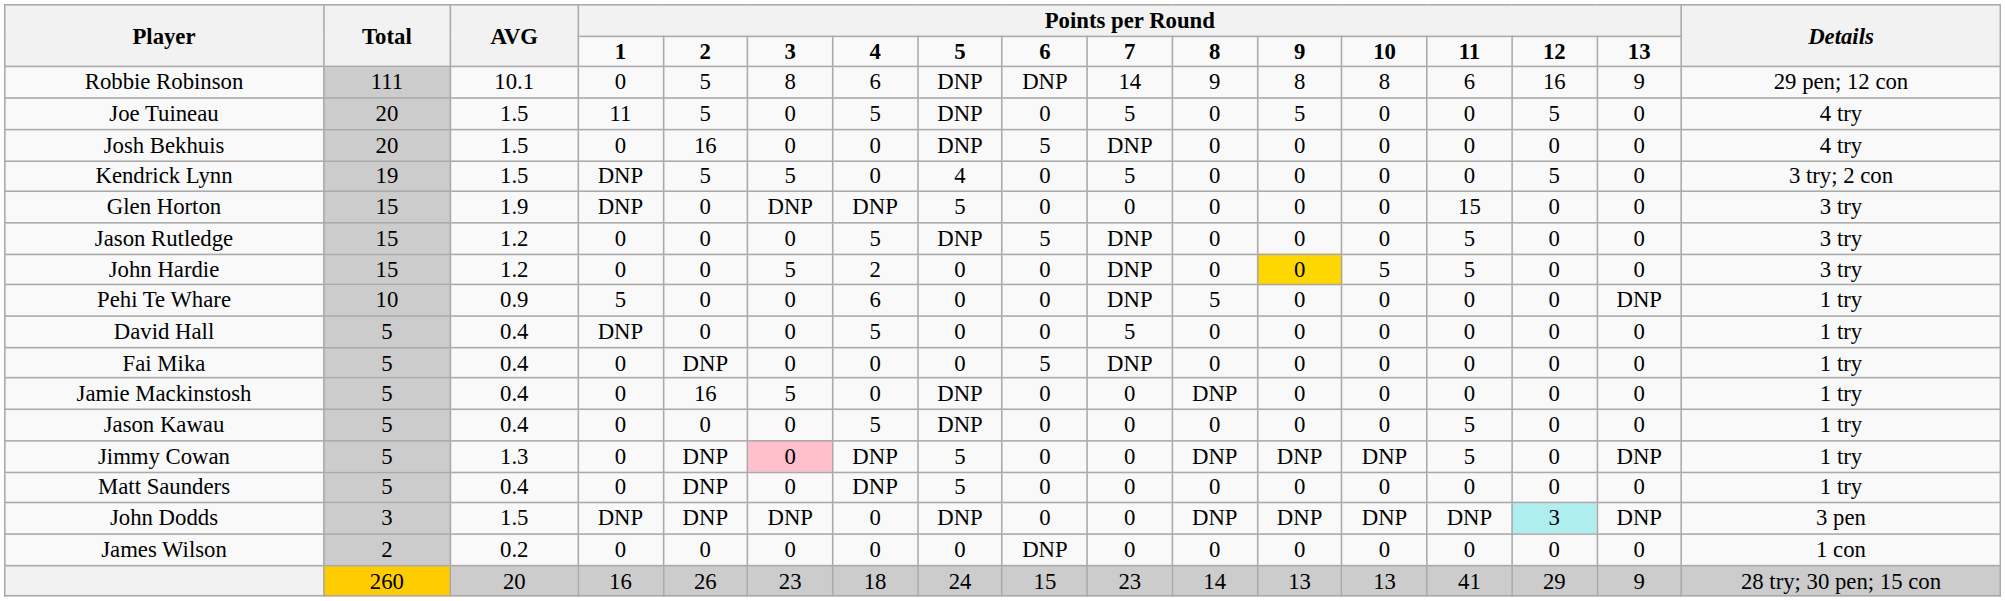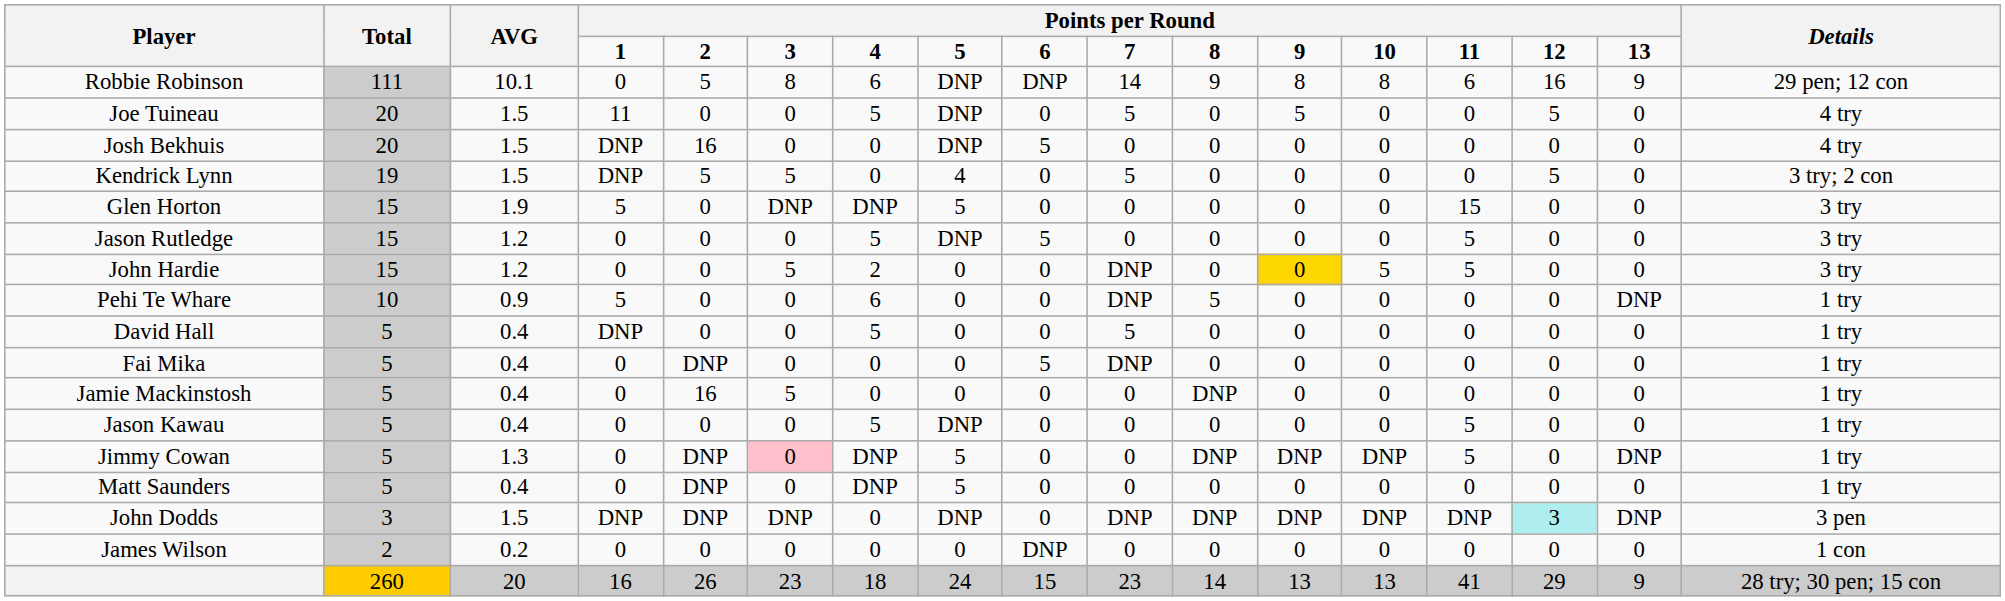Joe Tuineau | column 5: 5 -> 0
Josh Bekhuis | column 4: 0 -> DNP
Josh Bekhuis | column 10: DNP -> 0
Glen Horton | column 4: DNP -> 5
Jason Rutledge | column 10: DNP -> 0
Jamie Mackinstosh | column 8: DNP -> 0
John Dodds | column 10: 0 -> DNP
